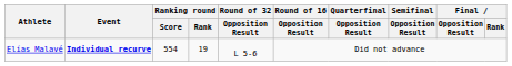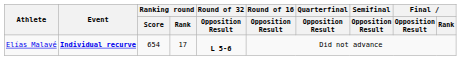Elías Malavé | Ranking round / Score: 554 -> 654
Elías Malavé | Ranking round / Rank: 19 -> 17
Elías Malavé | Round of 32 / Opposition Result: normal -> bold
